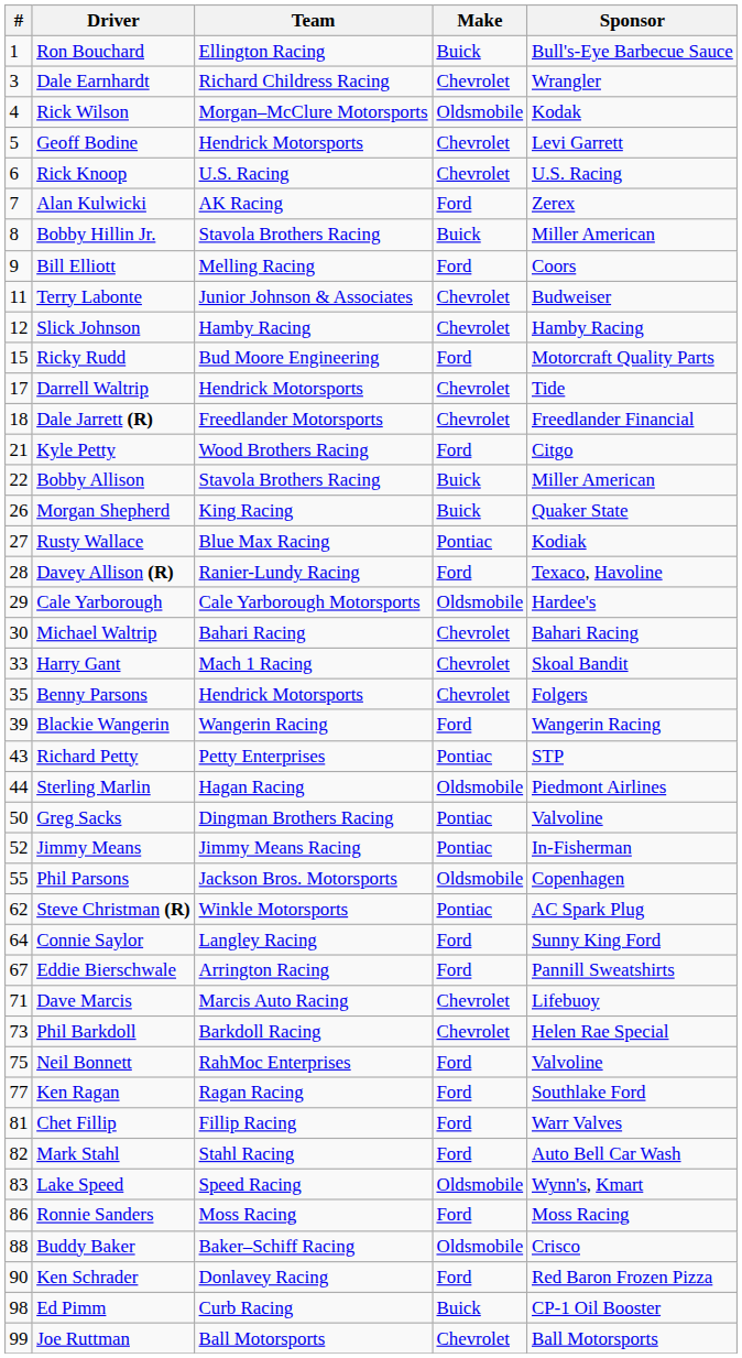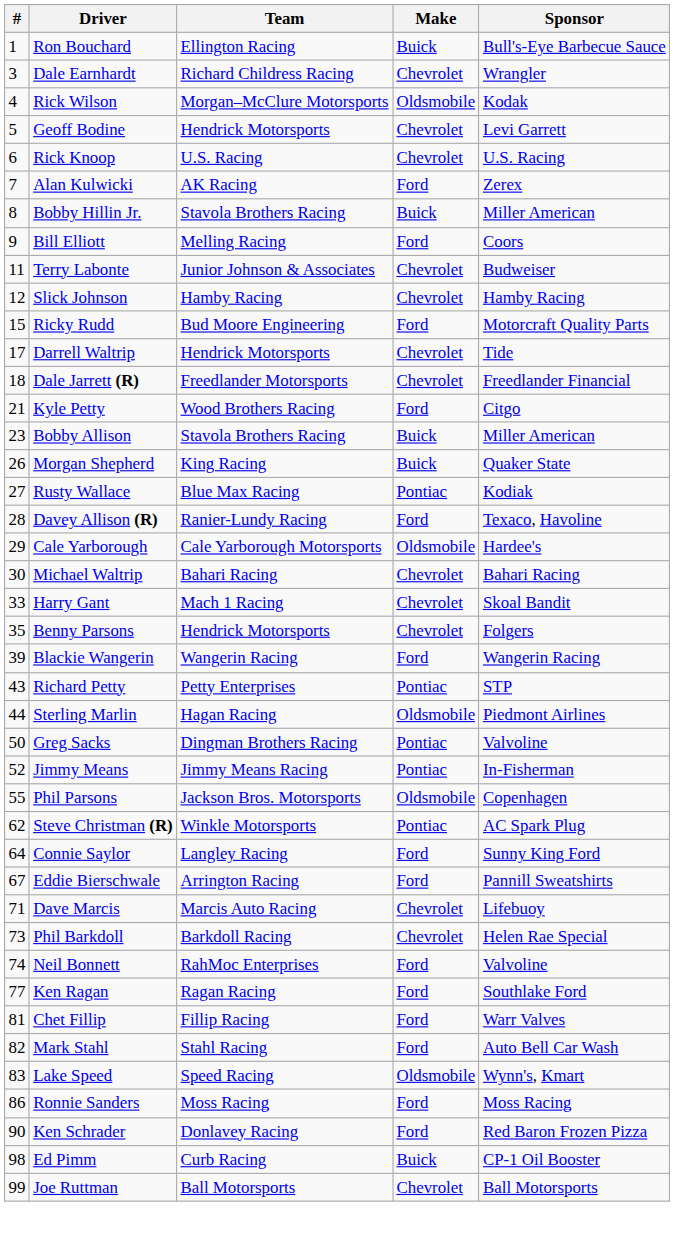Bobby Allison | #: 22 -> 23
Neil Bonnett | #: 75 -> 74
- row: 88 | Buddy Baker | Baker–Schiff Racing | Oldsmobile | Crisco
